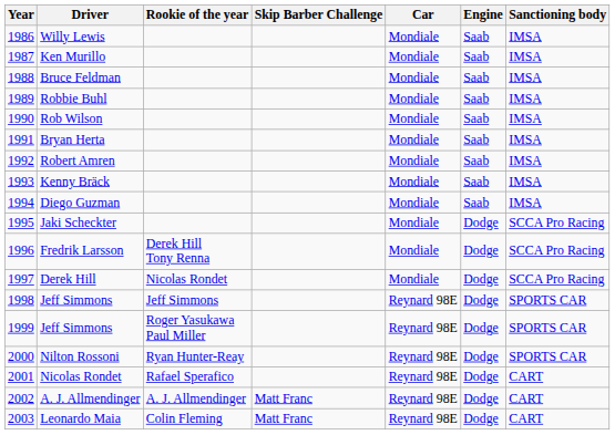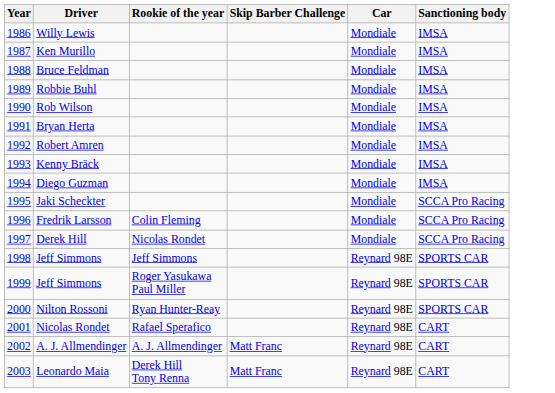- column: Engine | Saab | Saab | Saab | Saab | Saab | Saab | Saab | Saab | Saab | Dodge | Dodge | Dodge | Dodge | Dodge | Dodge | Dodge | Dodge | Dodge
Fredrik Larsson | Rookie of the year: Derek Hill Tony Renna -> Colin Fleming
Leonardo Maia | Rookie of the year: Colin Fleming -> Derek Hill Tony Renna
